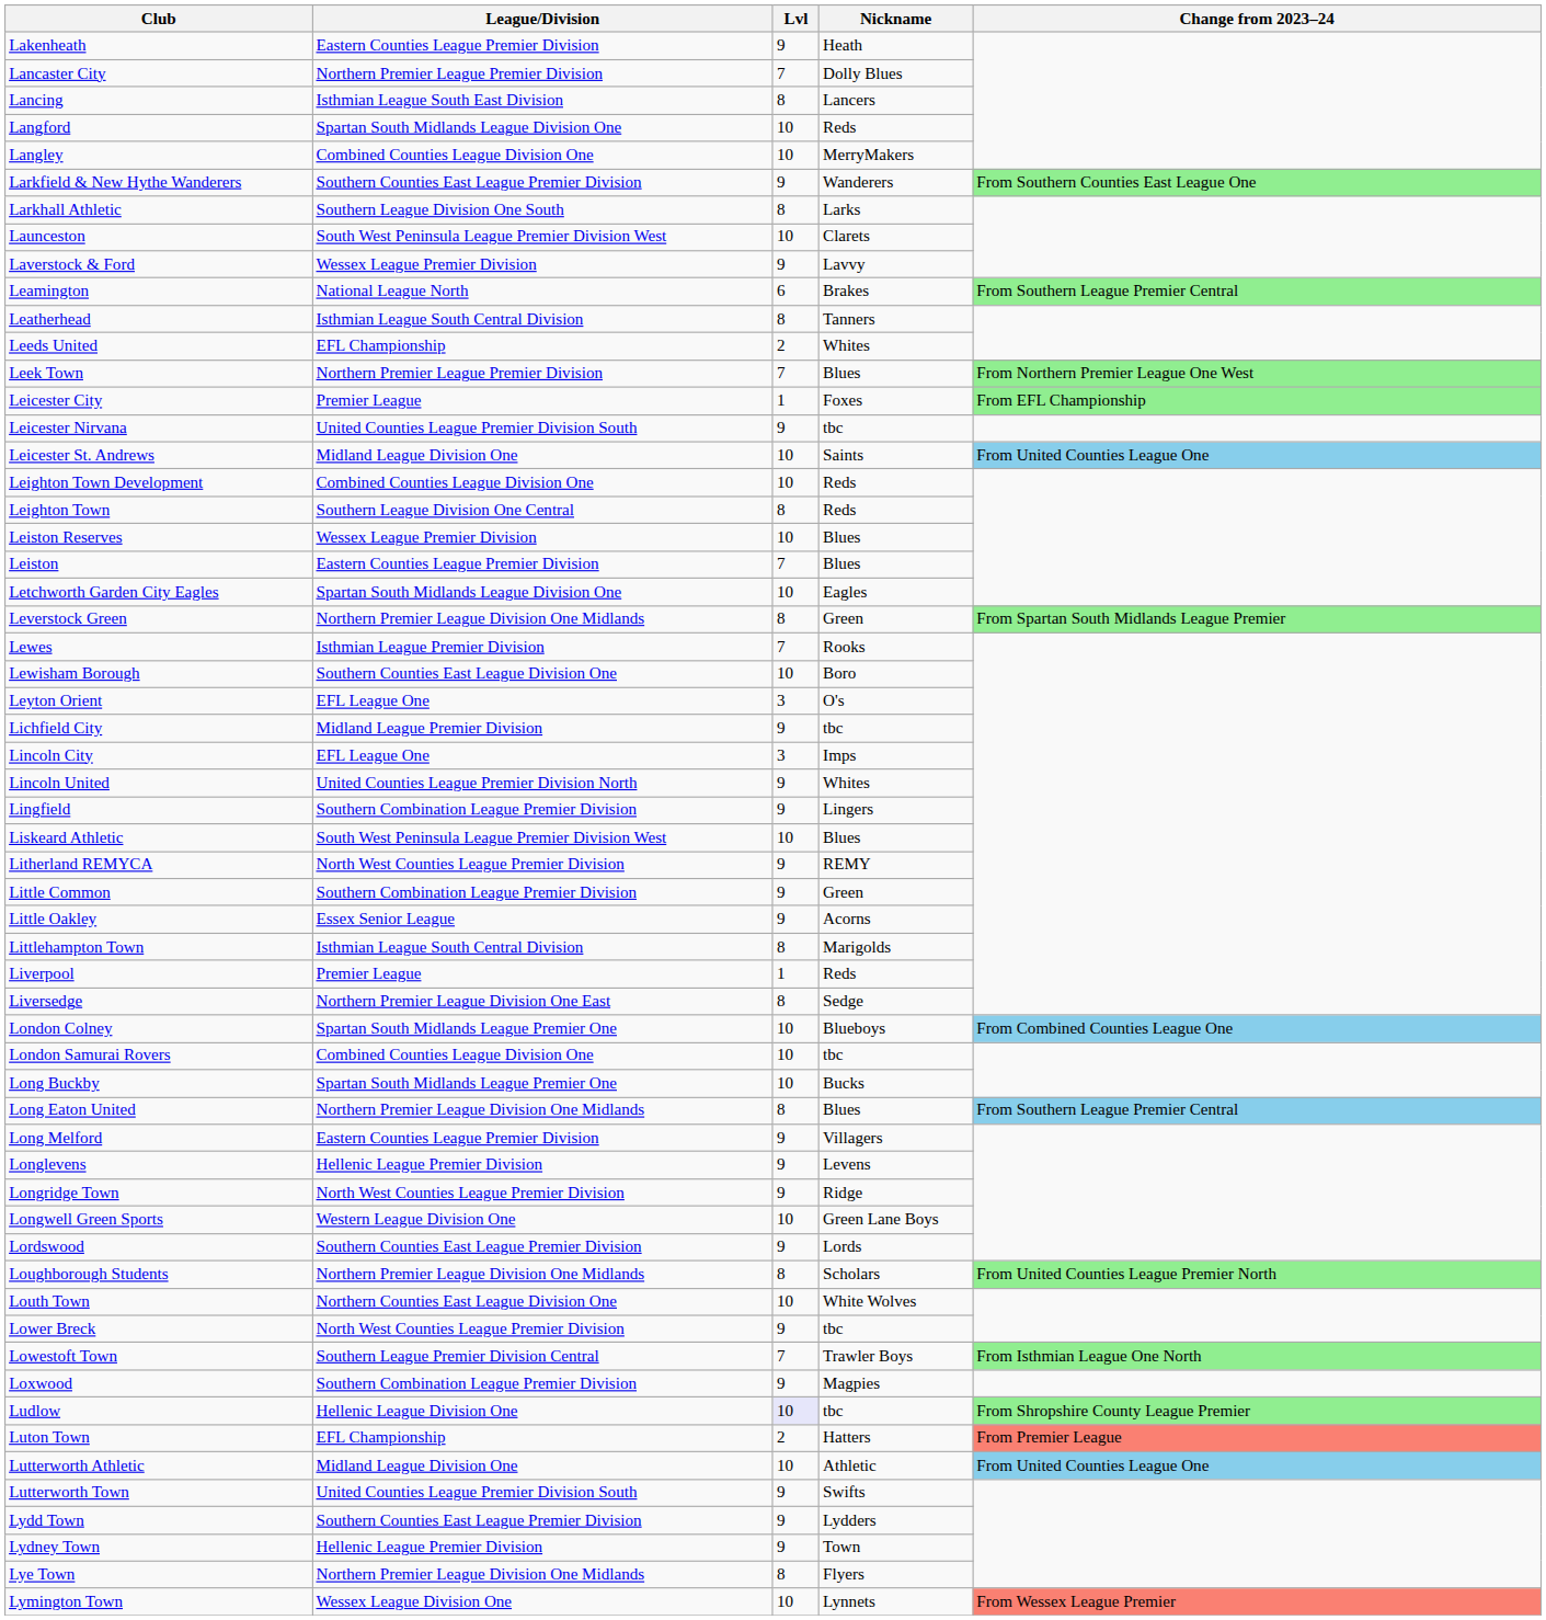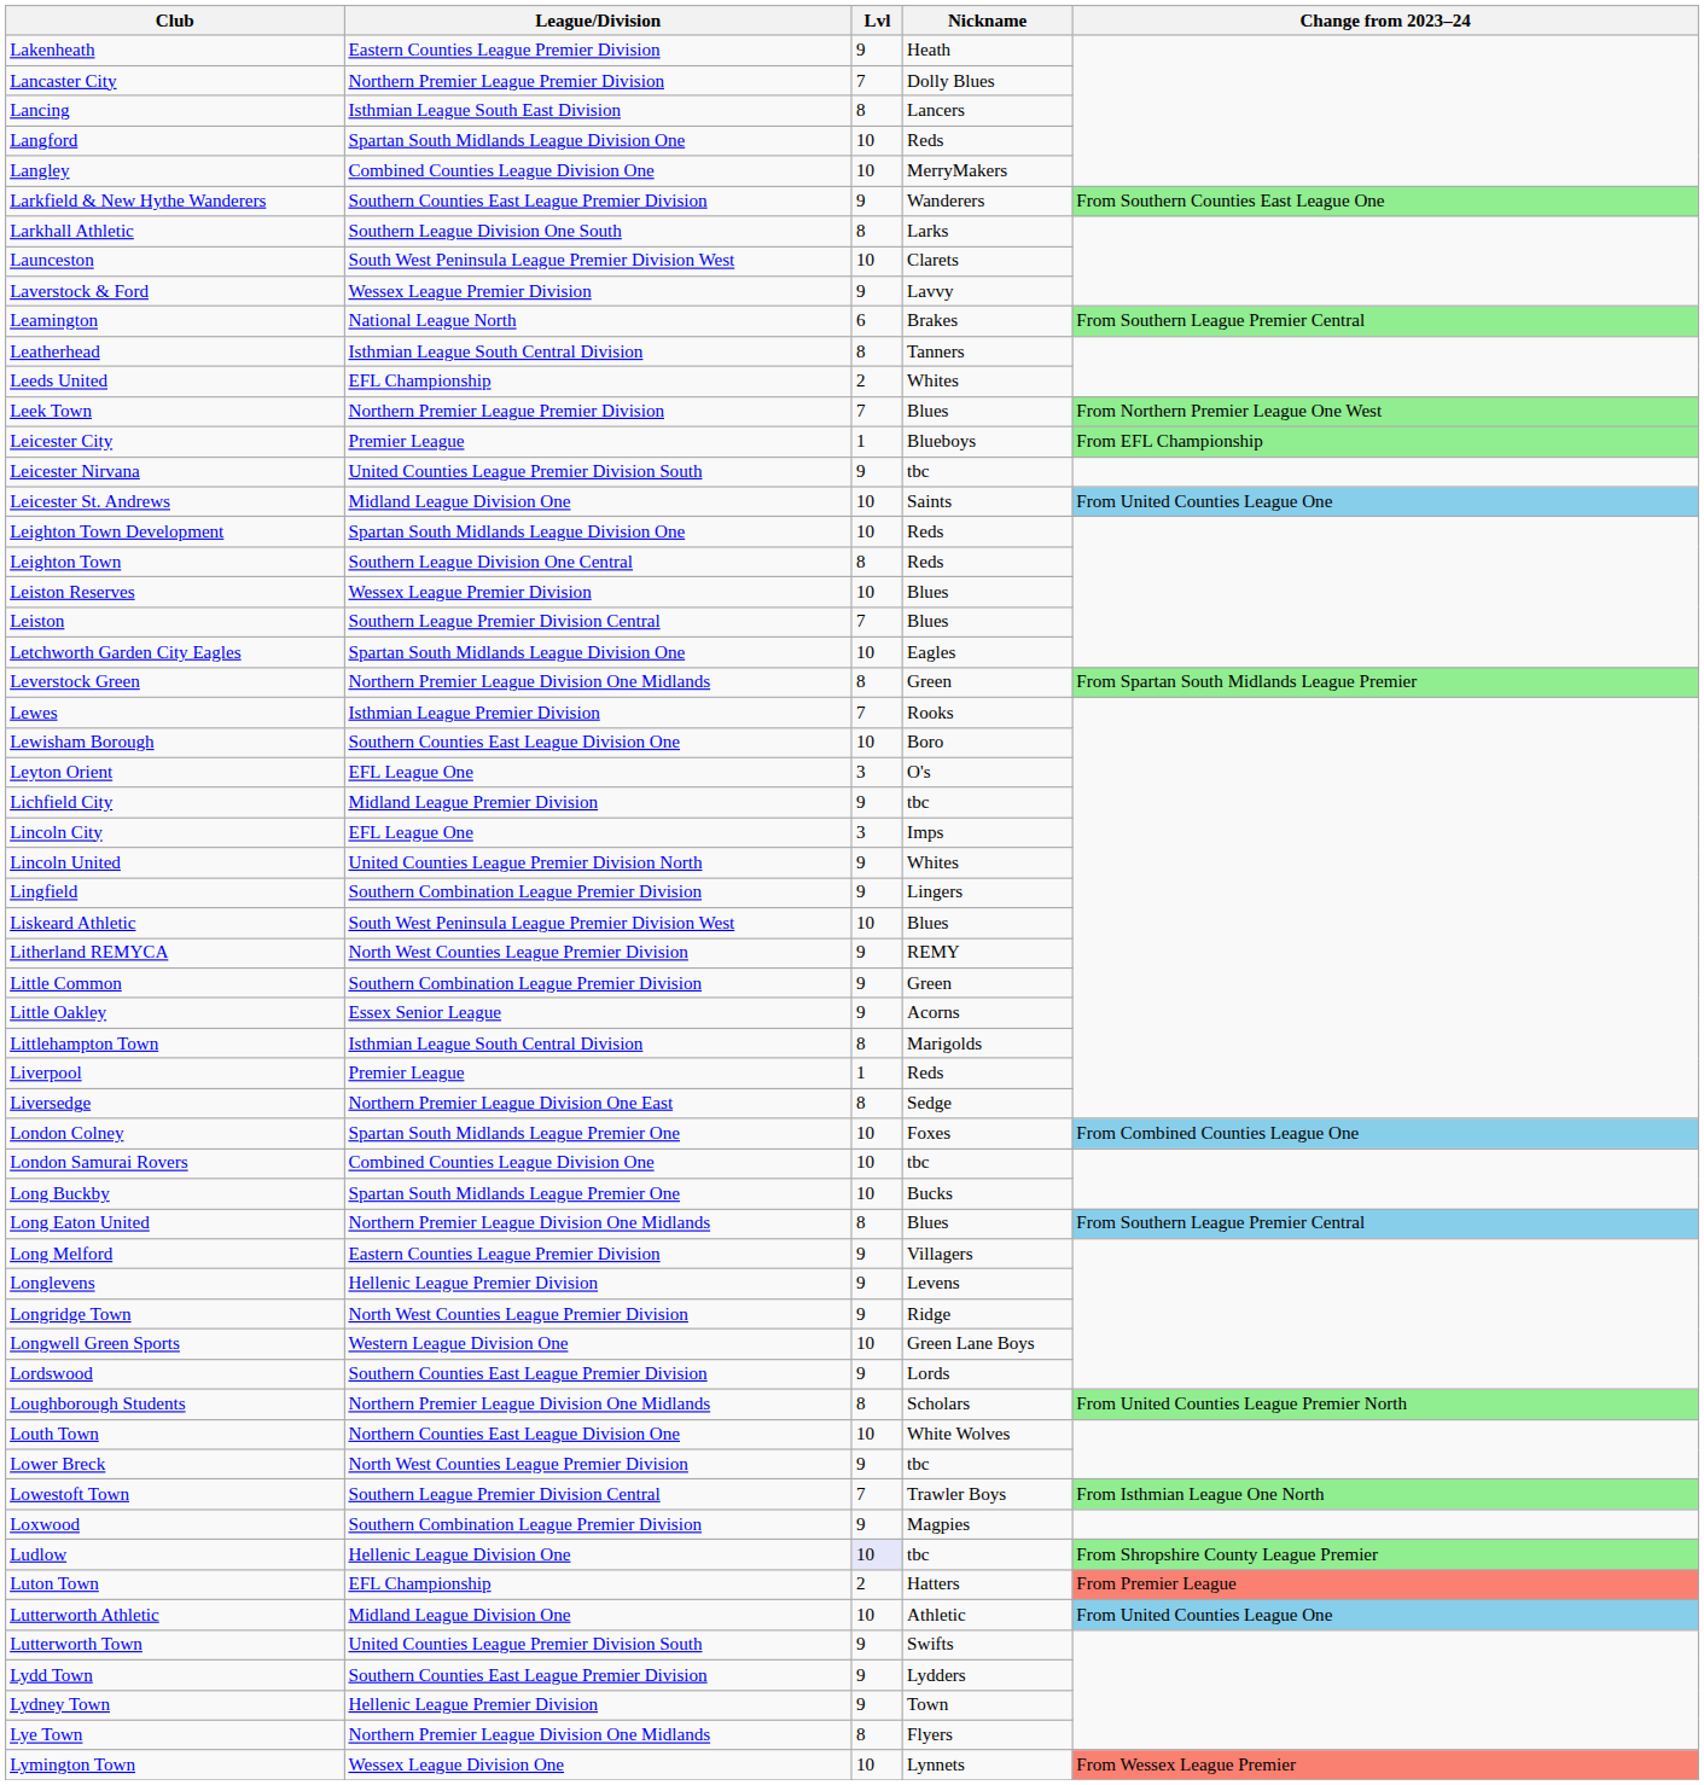Leicester City | Nickname: Foxes -> Blueboys
Leighton Town Development | League/Division: Combined Counties League Division One -> Spartan South Midlands League Division One
Leiston | League/Division: Eastern Counties League Premier Division -> Southern League Premier Division Central
London Colney | Nickname: Blueboys -> Foxes
